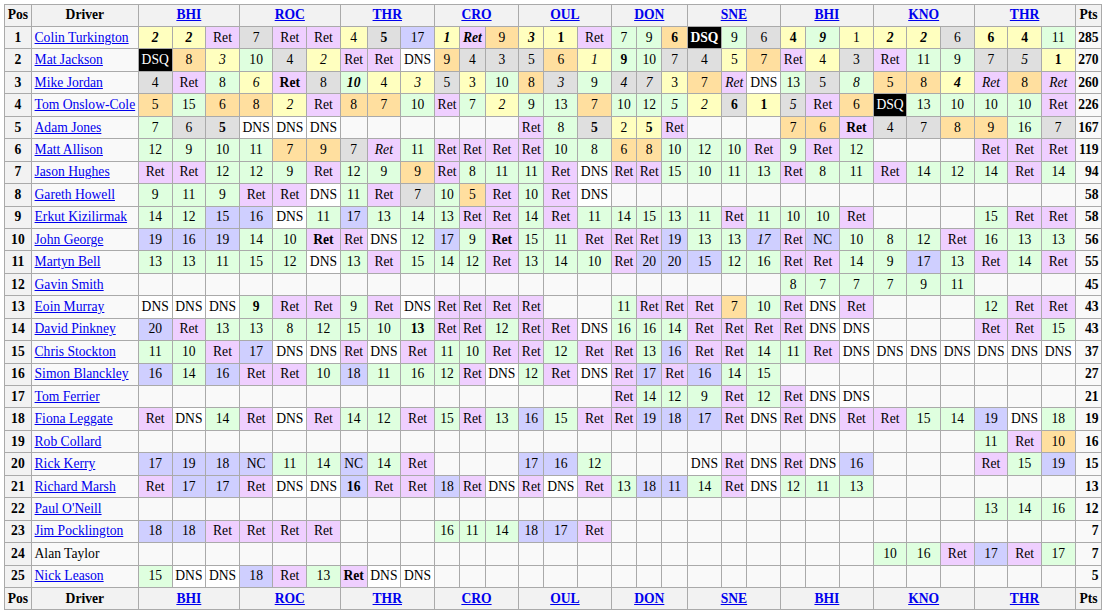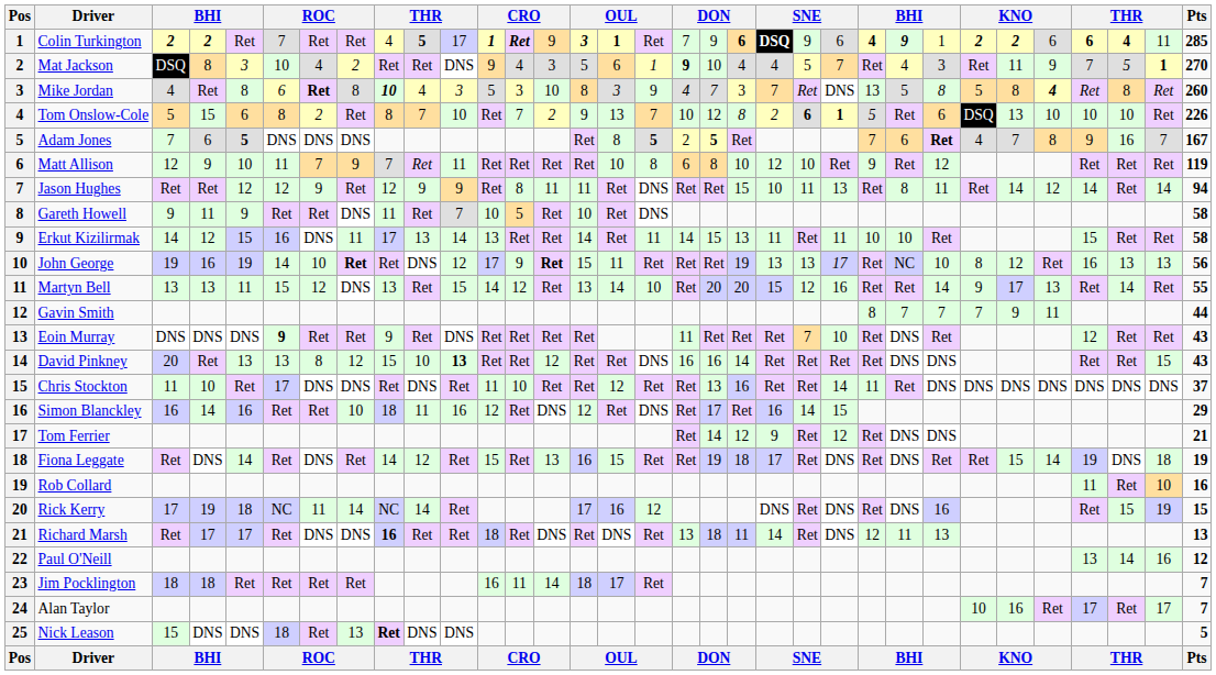Mat Jackson | column 20: 7 -> 4
Tom Onslow-Cole | column 20: 5 -> 8
Gavin Smith | Pts: 45 -> 44
Simon Blanckley | Pts: 27 -> 29
